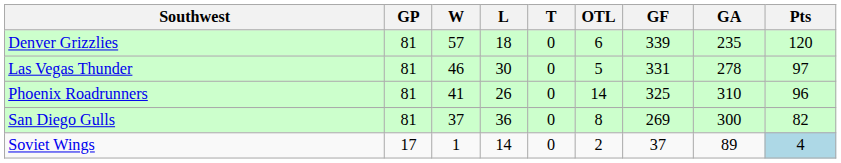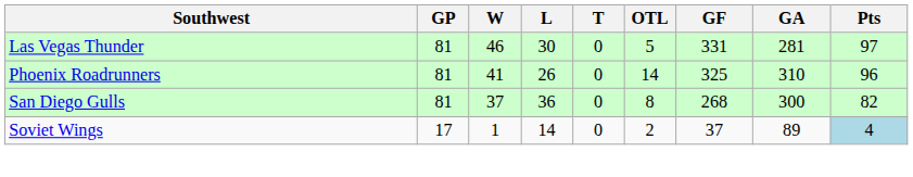- row: Denver Grizzlies | 81 | 57 | 18 | 0 | 6 | 339 | 235 | 120
Las Vegas Thunder | GA: 278 -> 281
San Diego Gulls | GF: 269 -> 268
